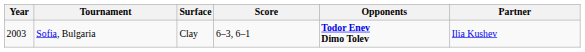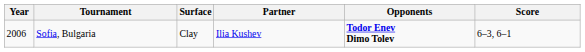columns swapped: Partner <-> Score
Sofia, Bulgaria | Year: 2003 -> 2006
